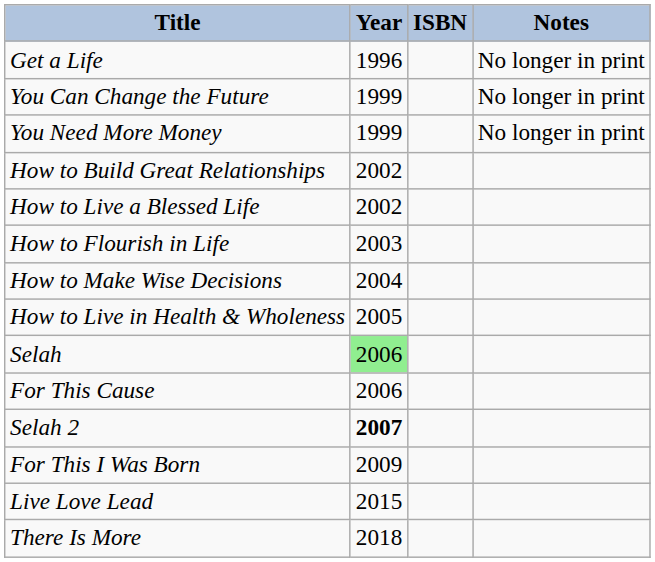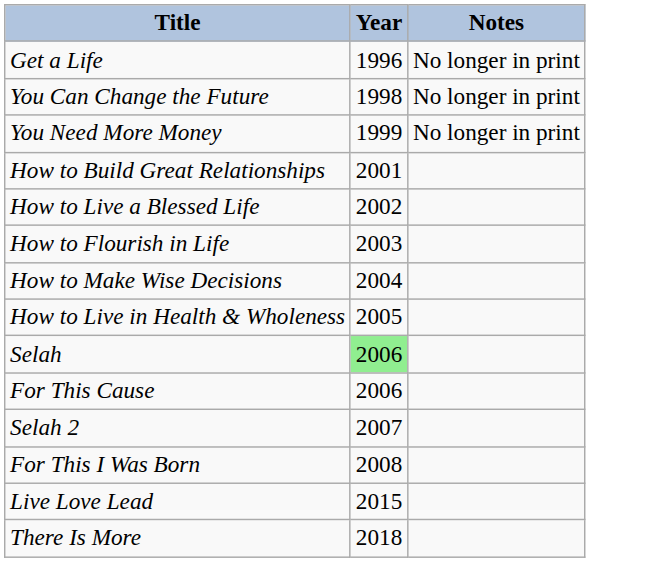- column: ISBN
You Can Change the Future | Year: 1999 -> 1998
How to Build Great Relationships | Year: 2002 -> 2001
Selah 2 | Year: bold -> normal
For This I Was Born | Year: 2009 -> 2008
